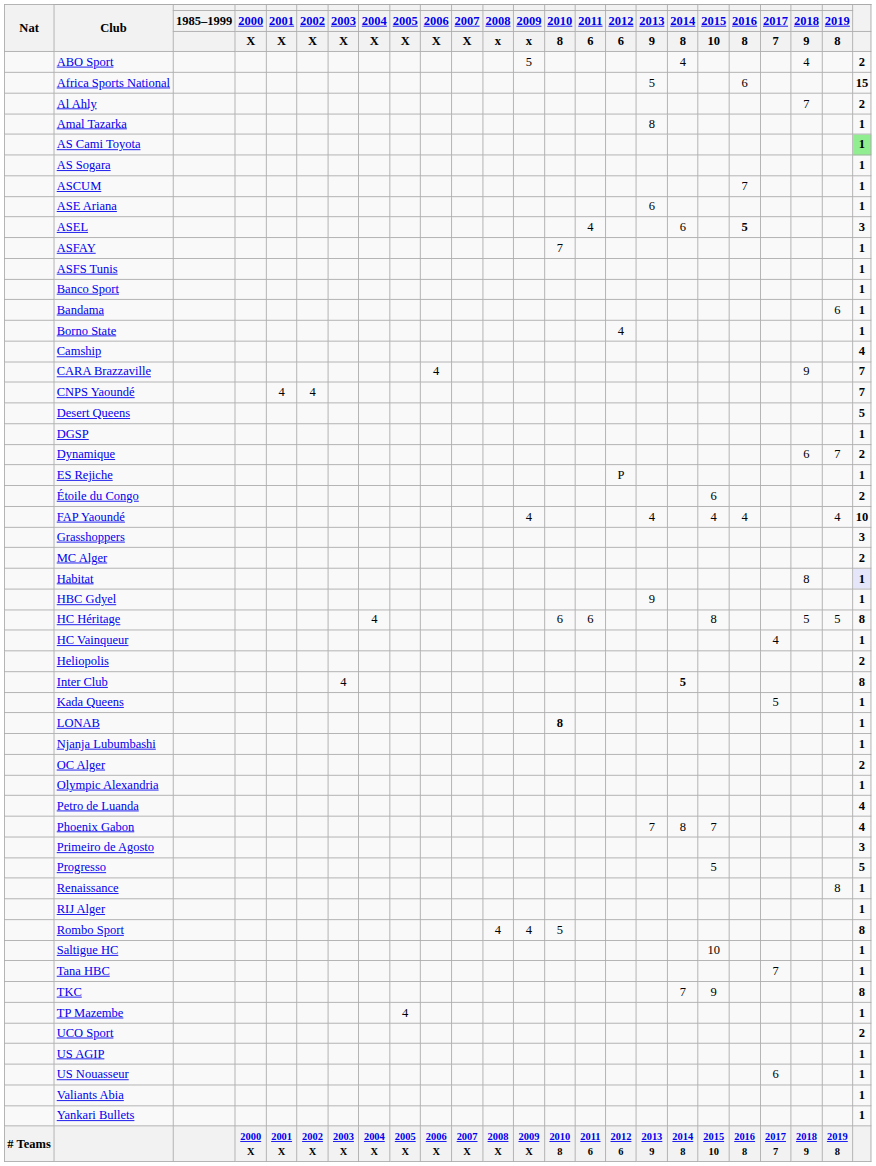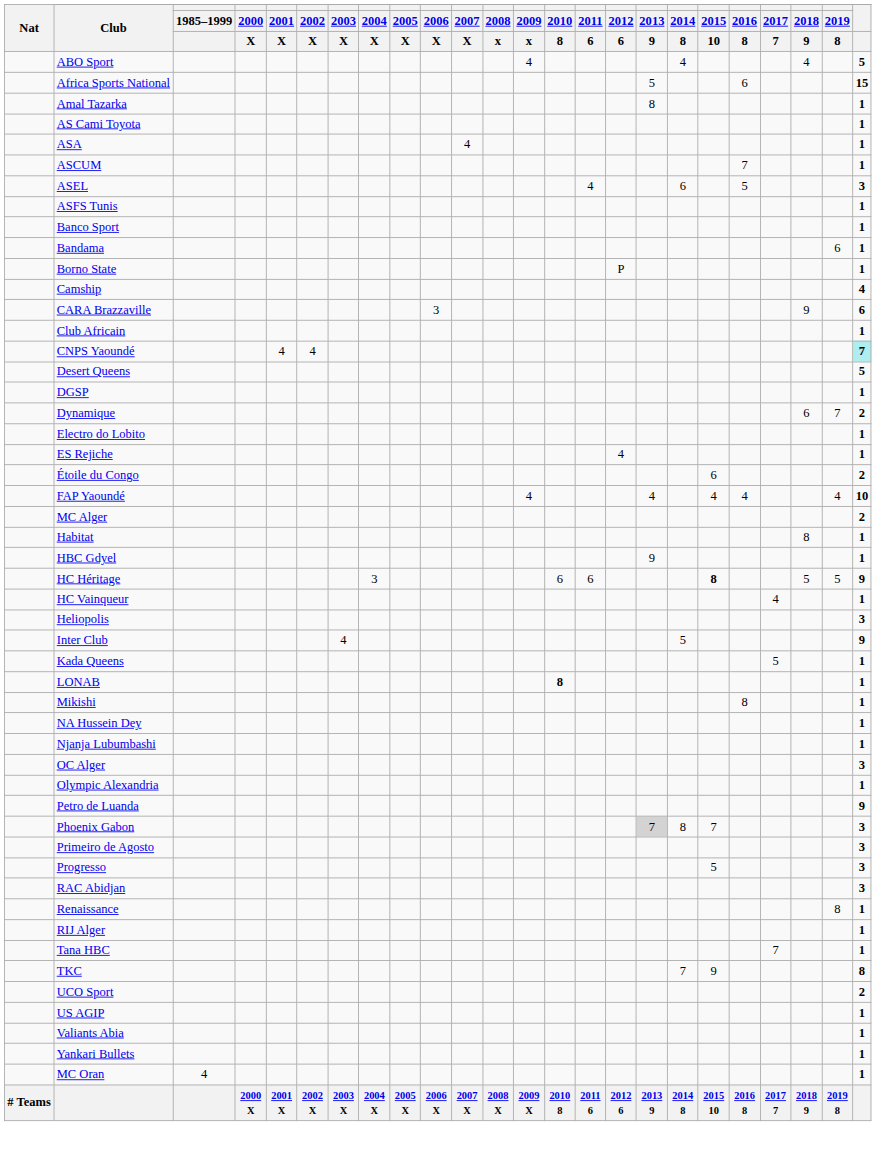ABO Sport | 2009 / x: 5 -> 4
ABO Sport | column 24: 2 -> 5
- row: Al Ahly | 7 | 2
AS Cami Toyota | column 24: lightgreen background -> no background
- row: AS Sogara | 1
+ row: ASA | 4 | 1
- row: ASE Ariana | 6 | 1
ASEL | 2016 / 8: bold -> normal
- row: ASFAY | 7 | 1
Borno State | 2012 / 6: 4 -> P
CARA Brazzaville | 2006 / X: 4 -> 3
CARA Brazzaville | column 24: 7 -> 6
+ row: Club Africain | 1
CNPS Yaoundé | column 24: no background -> paleturquoise background
+ row: Electro do Lobito | 1
ES Rejiche | 2012 / 6: P -> 4
- row: Grasshoppers | 3
Habitat | column 24: lavender background -> no background
HC Héritage | 2004 / X: 4 -> 3
HC Héritage | 2015 / 10: normal -> bold
HC Héritage | column 24: 8 -> 9
Heliopolis | column 24: 2 -> 3
Inter Club | 2014 / 8: bold -> normal
Inter Club | column 24: 8 -> 9
+ row: Mikishi | 8 | 1
+ row: NA Hussein Dey | 1
OC Alger | column 24: 2 -> 3
Petro de Luanda | column 24: 4 -> 9
Phoenix Gabon | 2013 / 9: no background -> lightgrey background
Phoenix Gabon | column 24: 4 -> 3
Progresso | column 24: 5 -> 3
+ row: RAC Abidjan | 3
- row: Rombo Sport | 4 | 4 | 5 | 8
- row: Saltigue HC | 10 | 1
- row: TP Mazembe | 4 | 1
- row: US Nouasseur | 6 | 1
+ row: MC Oran | 4 | 1
